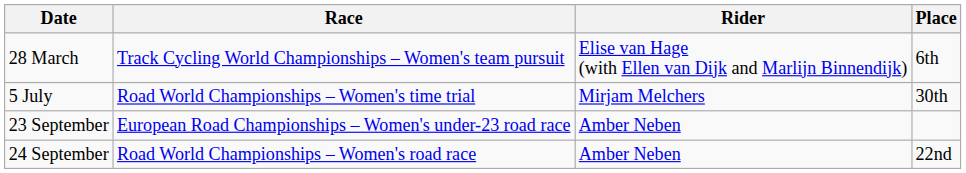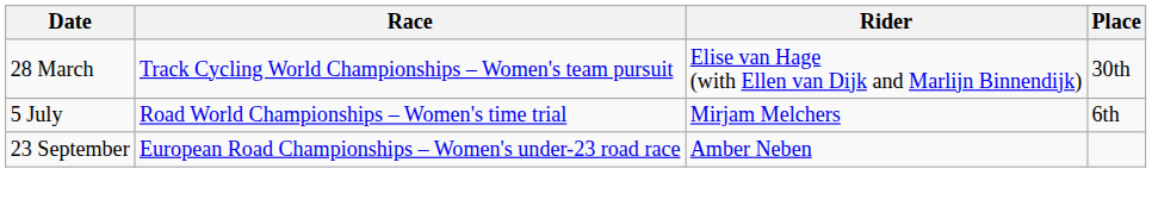28 March | Place: 6th -> 30th
5 July | Place: 30th -> 6th
- row: 24 September | Road World Championships – Women's road race | Amber Neben | 22nd
